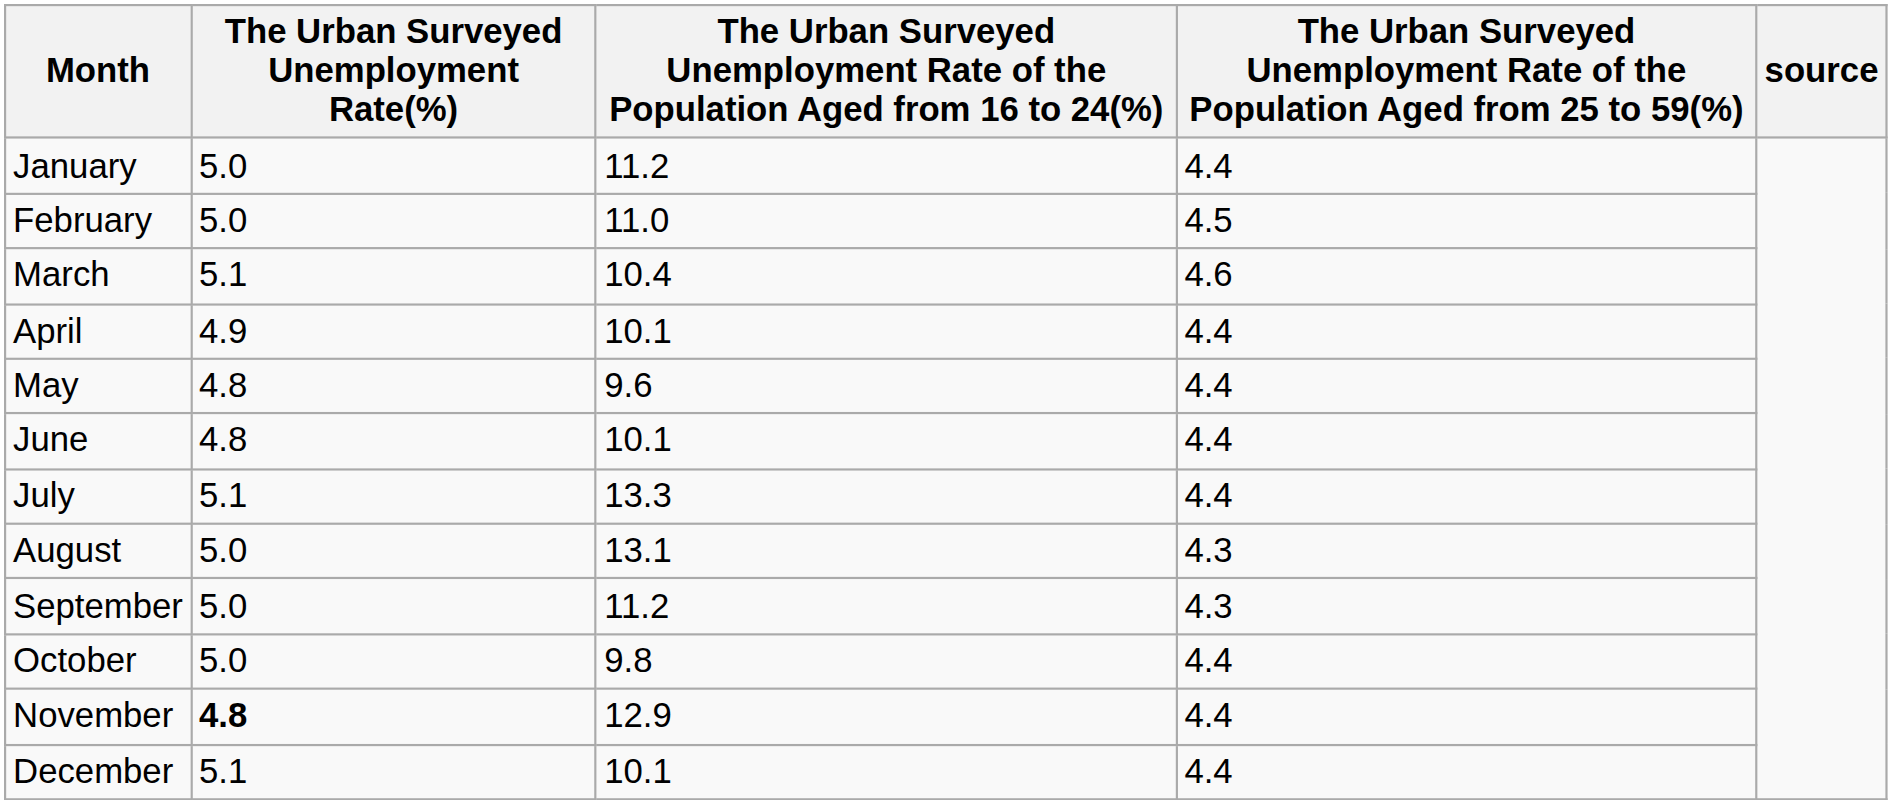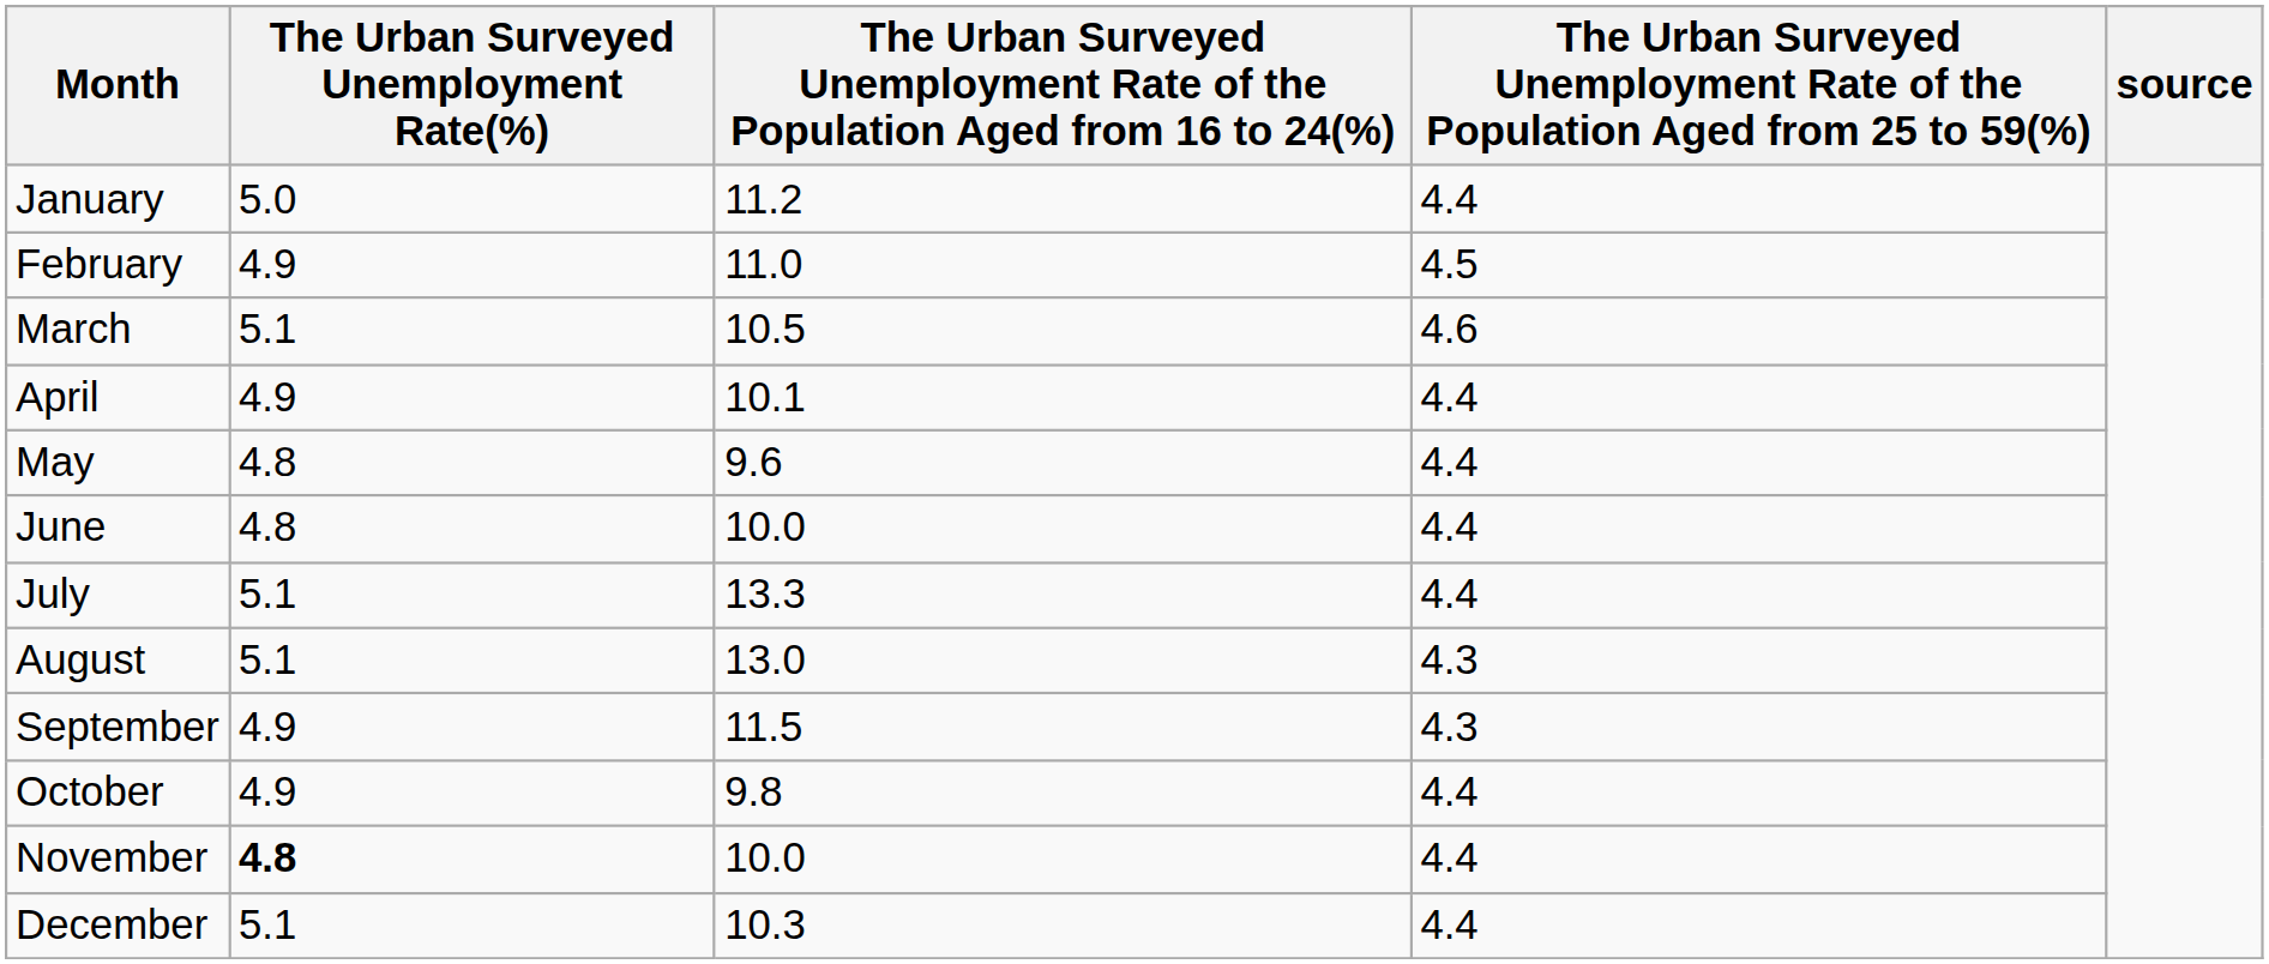February | The Urban Surveyed Unemployment Rate(%): 5.0 -> 4.9
March | column 3: 10.4 -> 10.5
June | column 3: 10.1 -> 10.0
August | The Urban Surveyed Unemployment Rate(%): 5.0 -> 5.1
August | column 3: 13.1 -> 13.0
September | The Urban Surveyed Unemployment Rate(%): 5.0 -> 4.9
September | column 3: 11.2 -> 11.5
October | The Urban Surveyed Unemployment Rate(%): 5.0 -> 4.9
November | column 3: 12.9 -> 10.0
December | column 3: 10.1 -> 10.3
